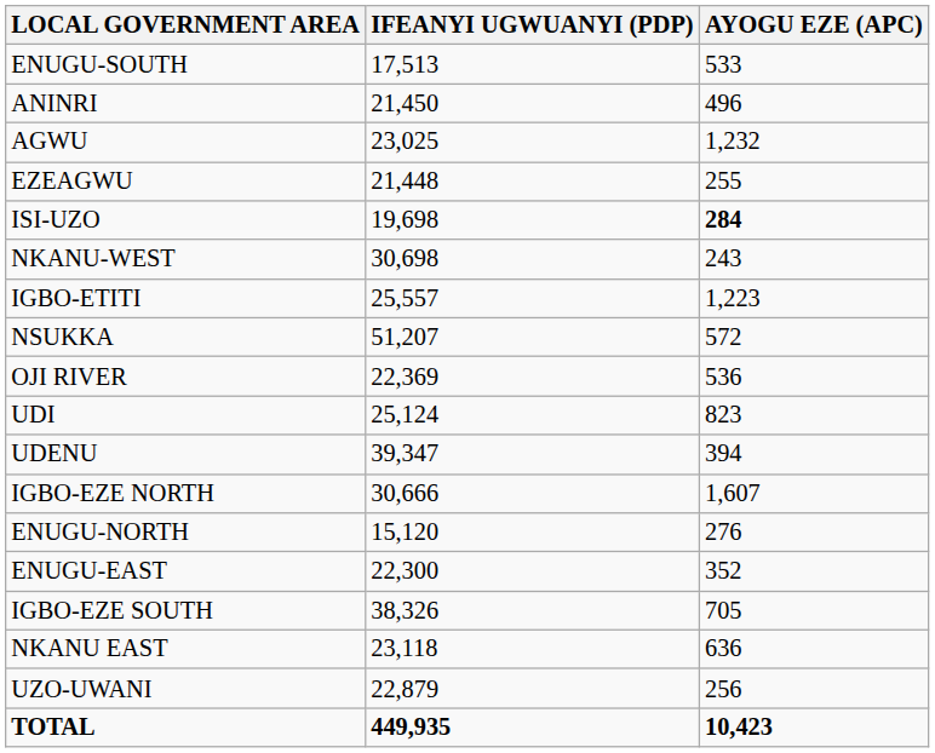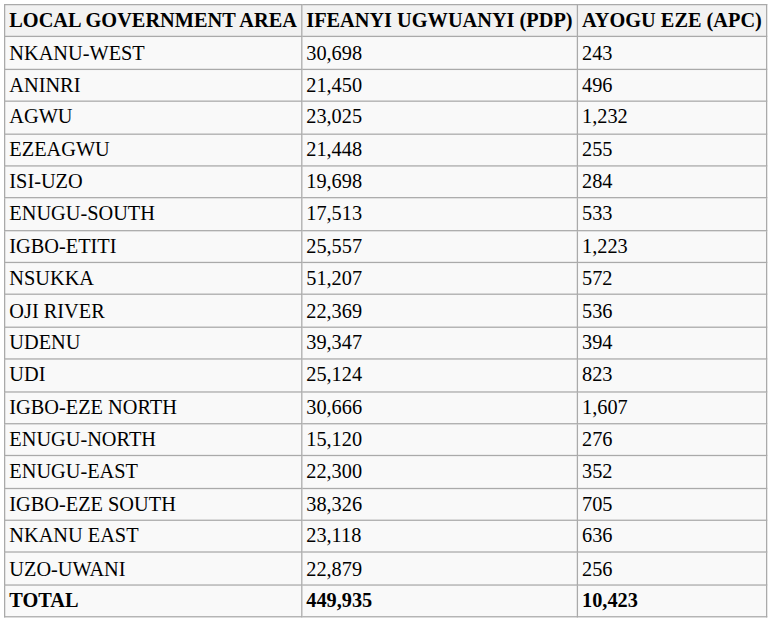rows swapped: ENUGU-SOUTH <-> NKANU-WEST
ISI-UZO | AYOGU EZE (APC): bold -> normal
rows swapped: UDENU <-> UDI
